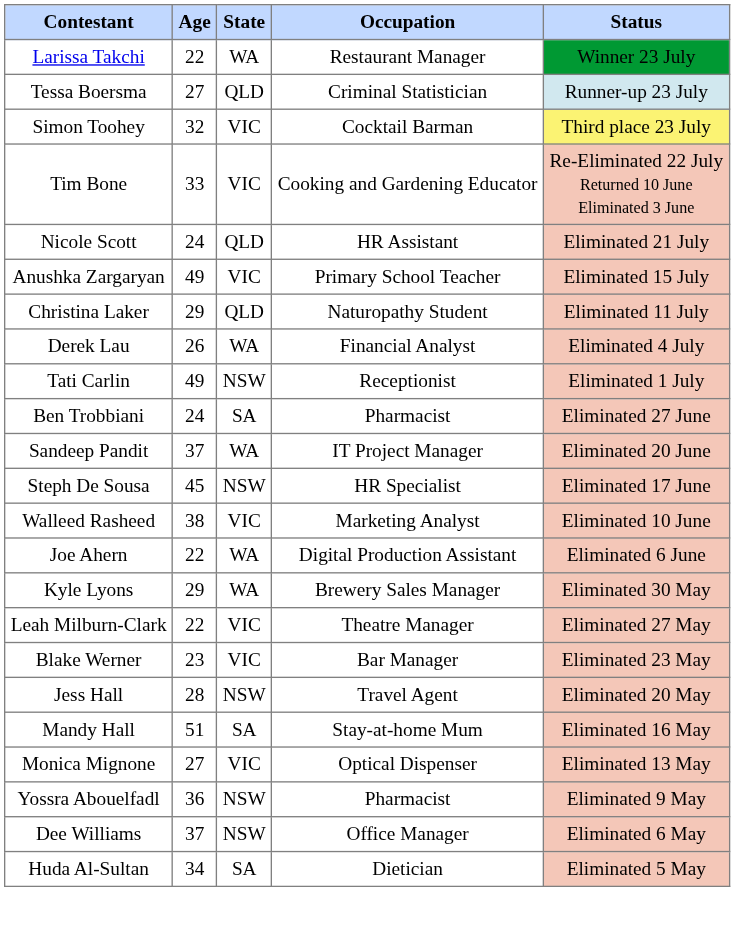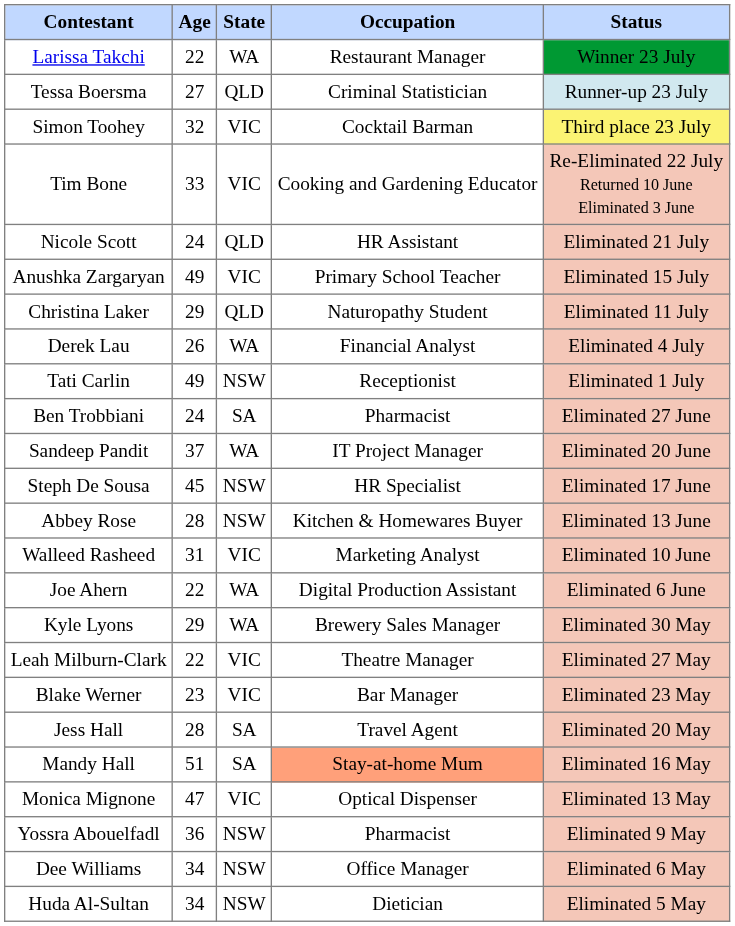+ row: Abbey Rose | 28 | NSW | Kitchen & Homewares Buyer | Eliminated 13 June
Walleed Rasheed | Age: 38 -> 31
Jess Hall | State: NSW -> SA
Mandy Hall | Occupation: no background -> lightsalmon background
Monica Mignone | Age: 27 -> 47
Dee Williams | Age: 37 -> 34
Huda Al-Sultan | State: SA -> NSW
